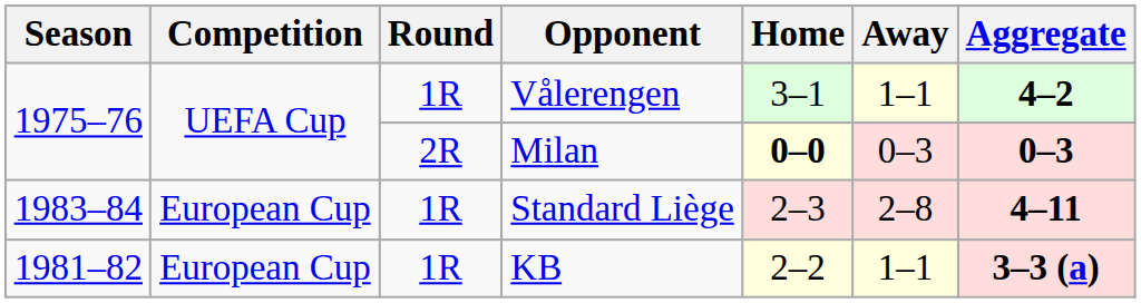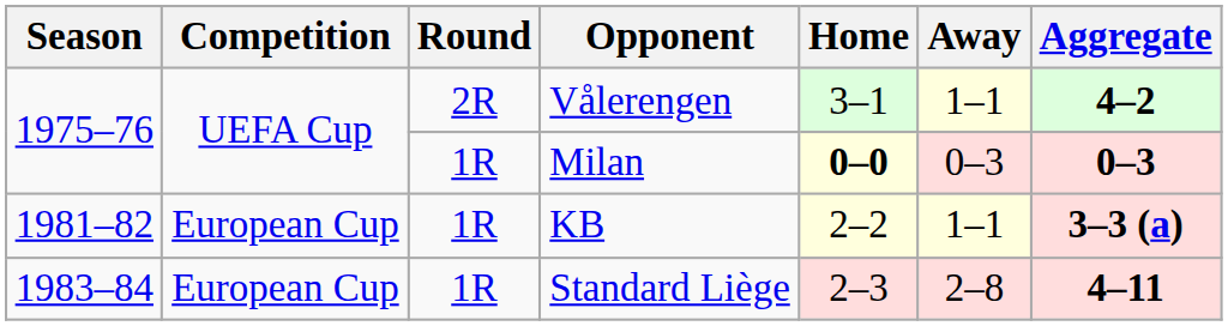Vålerengen | Round: 1R -> 2R
Milan | Round: 2R -> 1R
rows swapped: KB <-> Standard Liège
